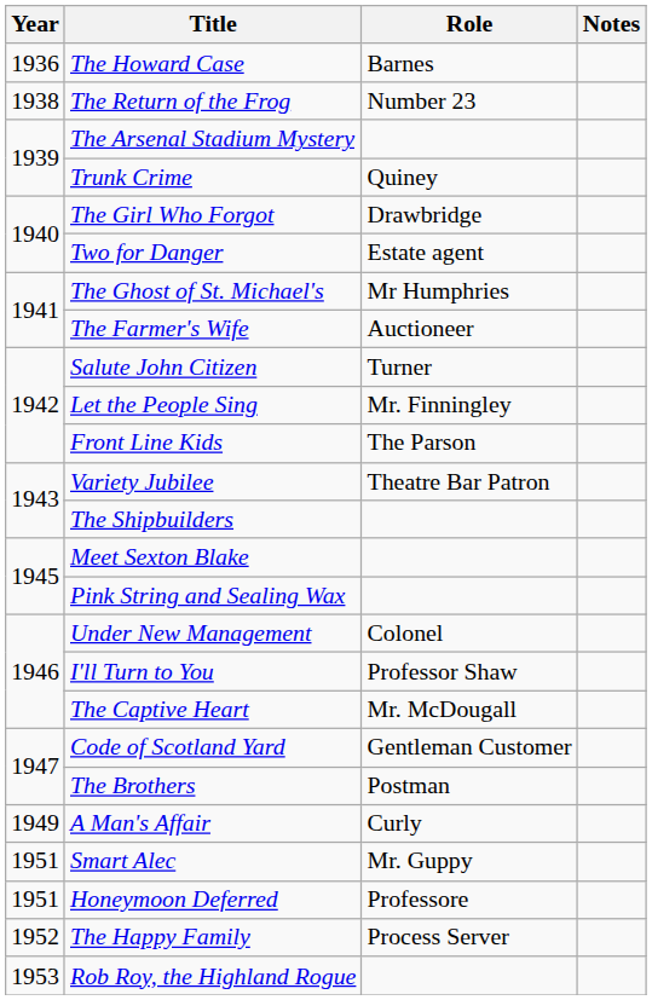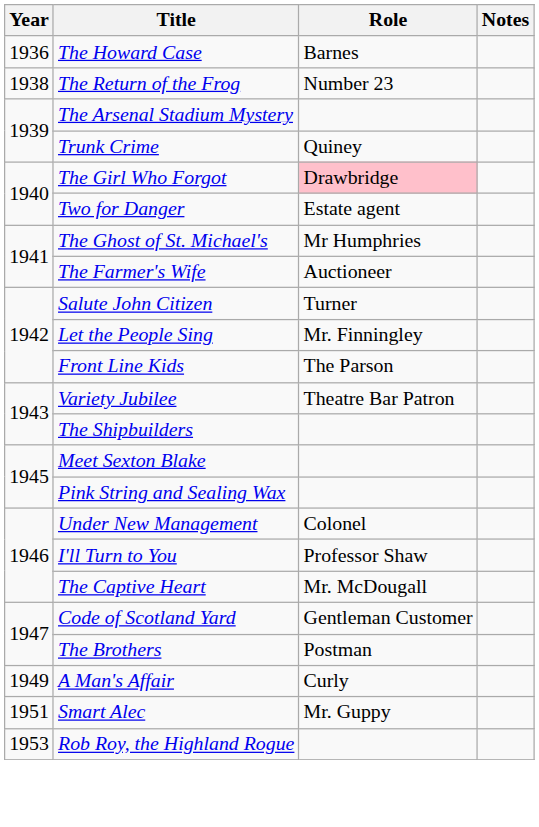The Girl Who Forgot | Role: no background -> pink background
- row: 1951 | Honeymoon Deferred | Professore
- row: 1952 | The Happy Family | Process Server
